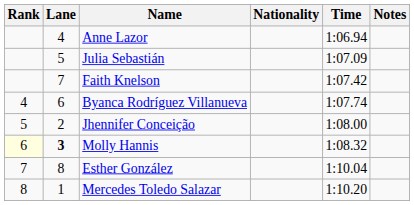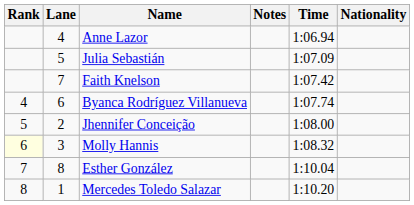columns swapped: Nationality <-> Notes
Molly Hannis | Lane: bold -> normal
